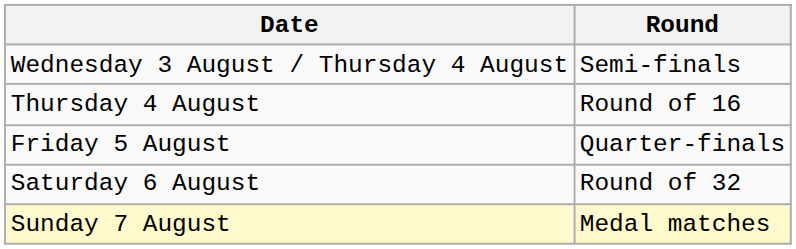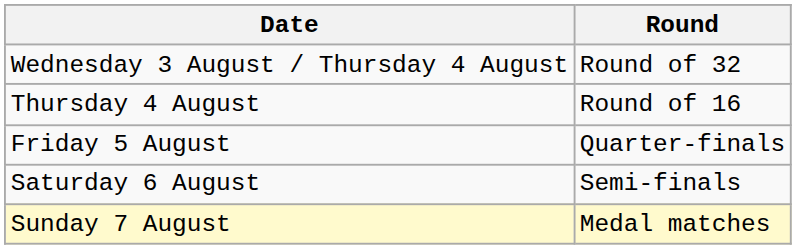Wednesday 3 August / Thursday 4 August | Round: Semi-finals -> Round of 32
Saturday 6 August | Round: Round of 32 -> Semi-finals
